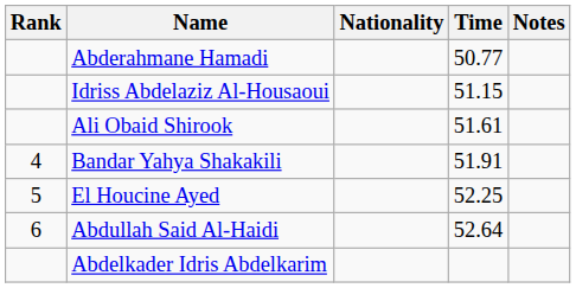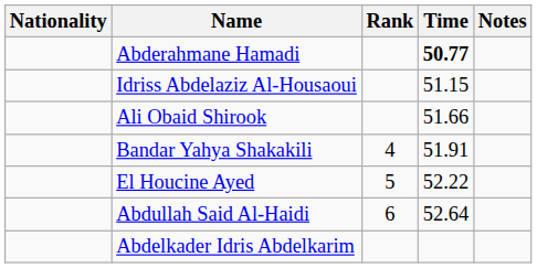columns swapped: Rank <-> Nationality
Abderahmane Hamadi | Time: normal -> bold
Ali Obaid Shirook | Time: 51.61 -> 51.66
El Houcine Ayed | Time: 52.25 -> 52.22
